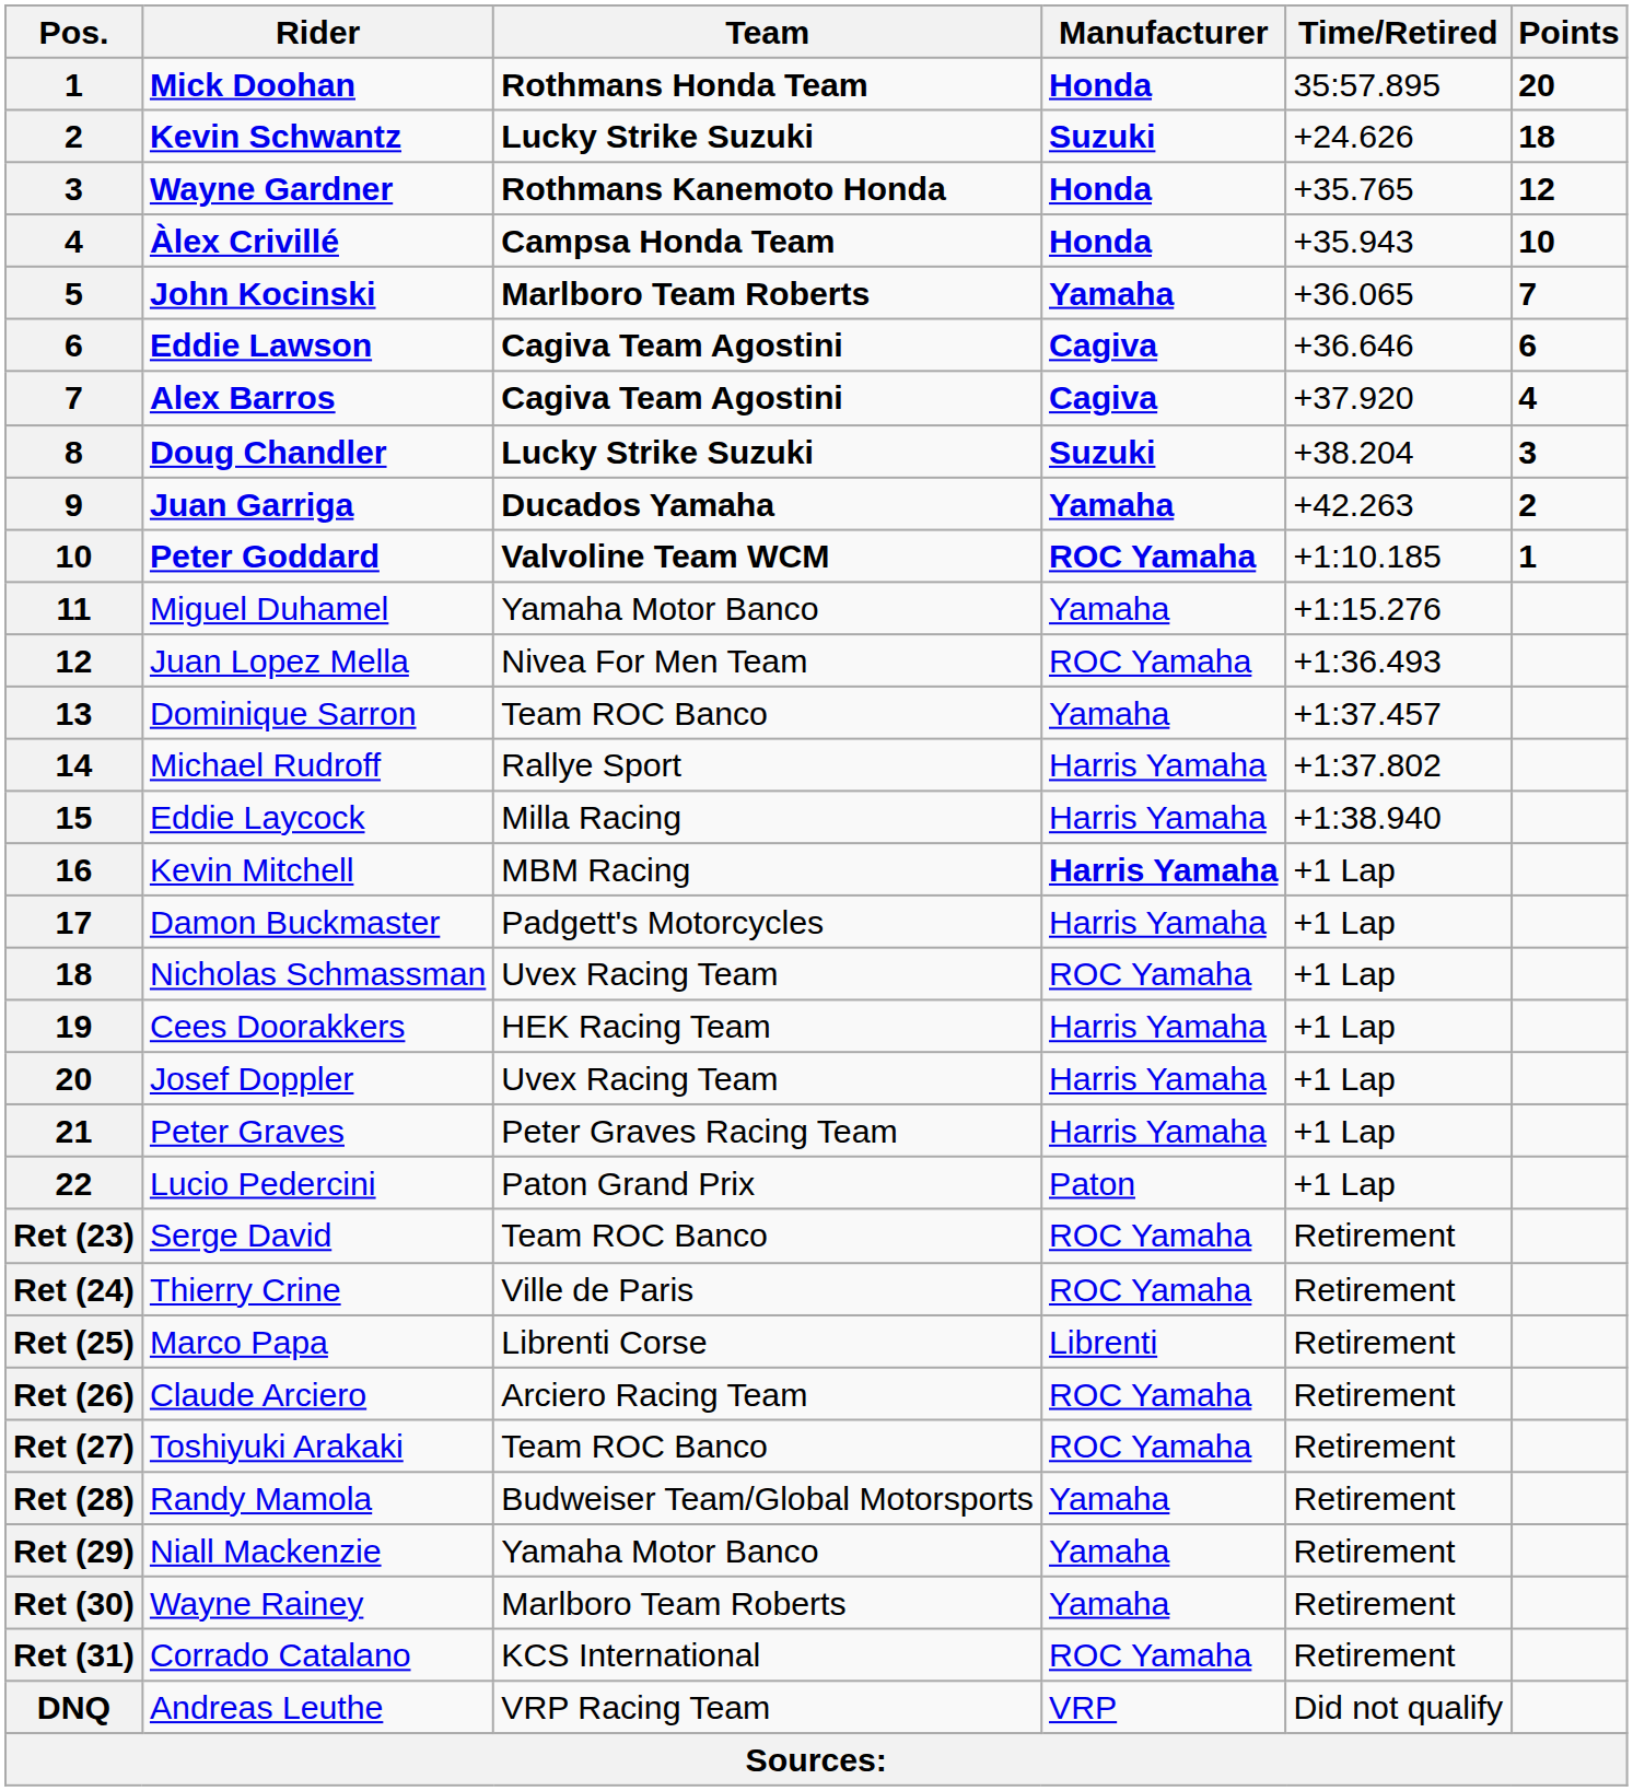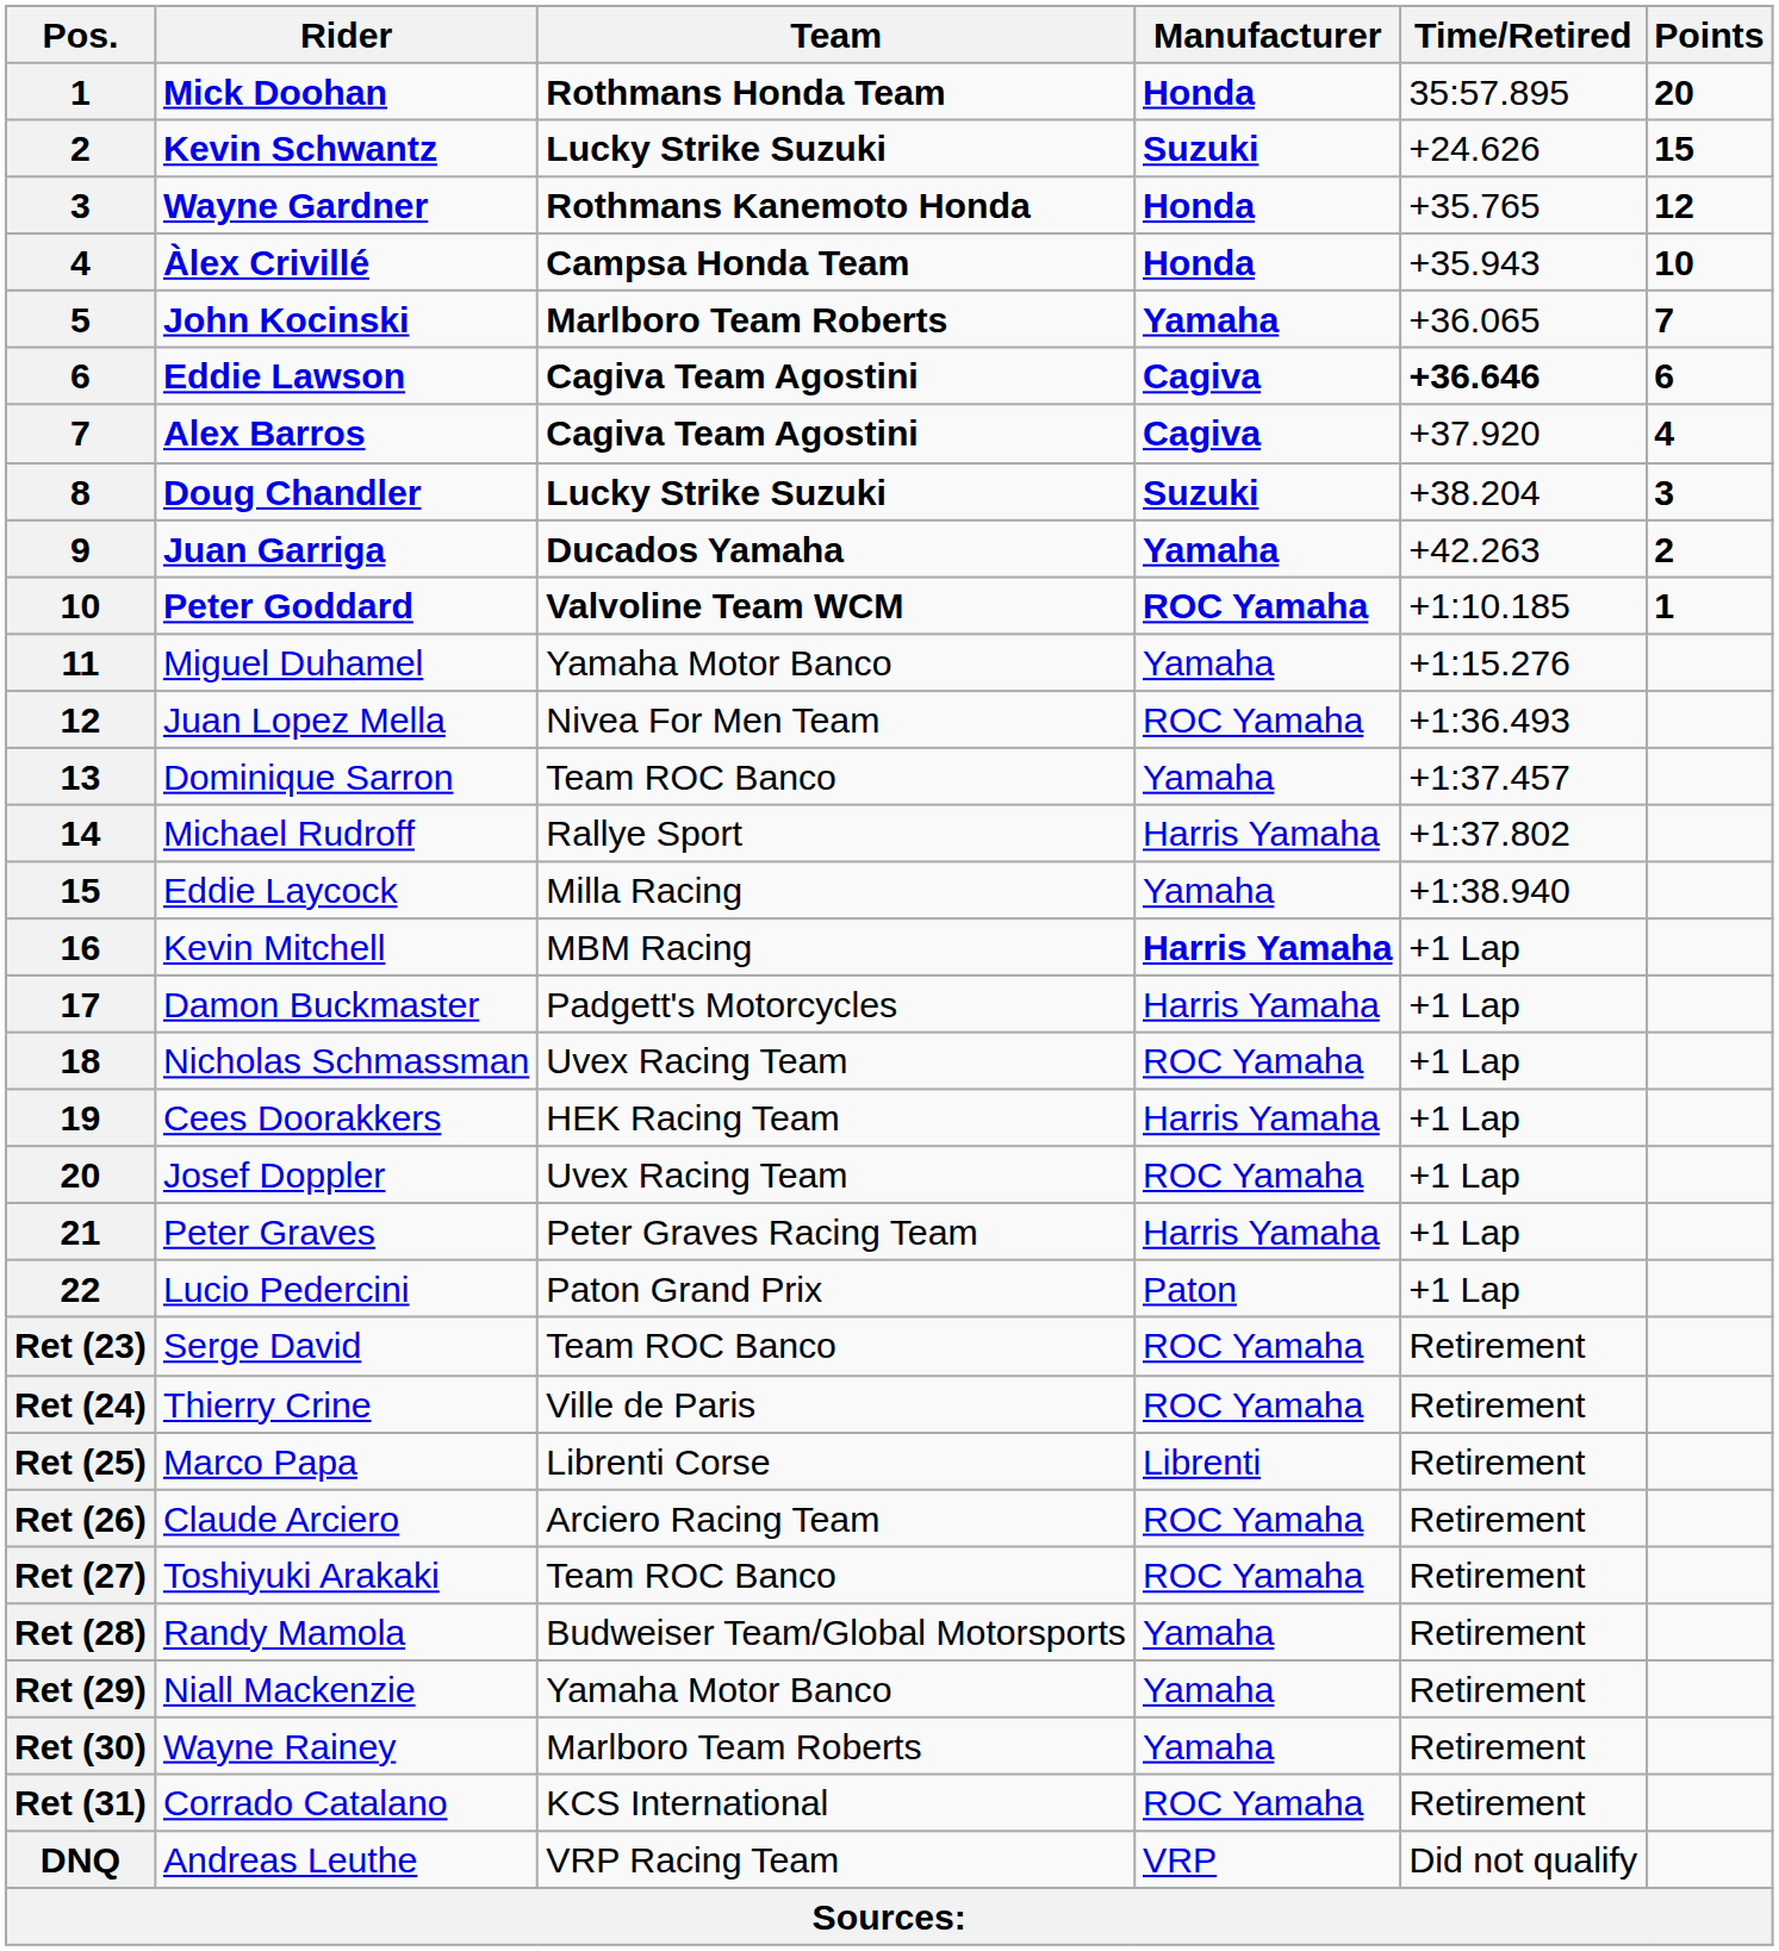Kevin Schwantz | Points: 18 -> 15
Eddie Lawson | Time/Retired: normal -> bold
Eddie Laycock | Manufacturer: Harris Yamaha -> Yamaha
Josef Doppler | Manufacturer: Harris Yamaha -> ROC Yamaha
